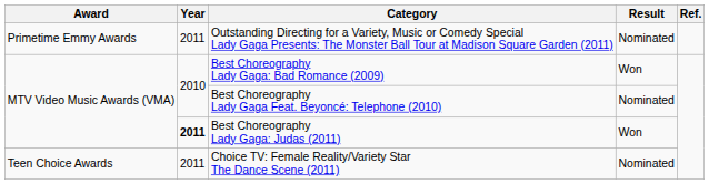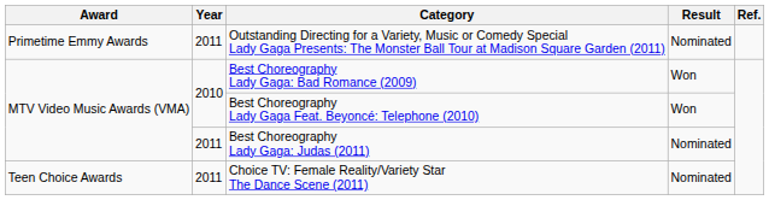Best Choreography Lady Gaga Feat. Beyoncé: Telephone (2010) | Result: Nominated -> Won
Best Choreography Lady Gaga: Judas (2011) | Year: bold -> normal
Best Choreography Lady Gaga: Judas (2011) | Result: Won -> Nominated
